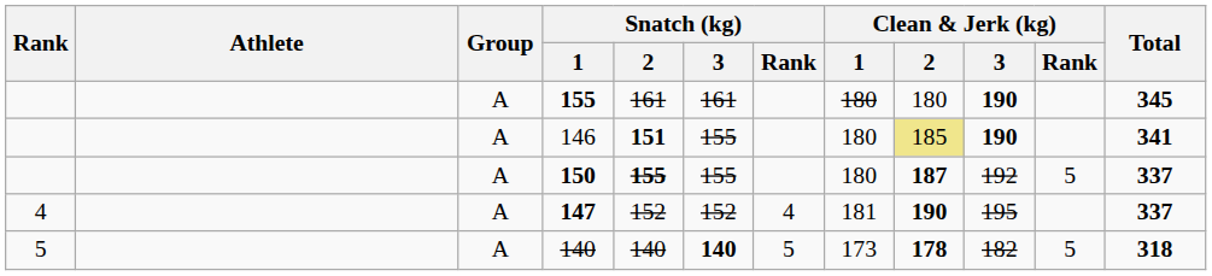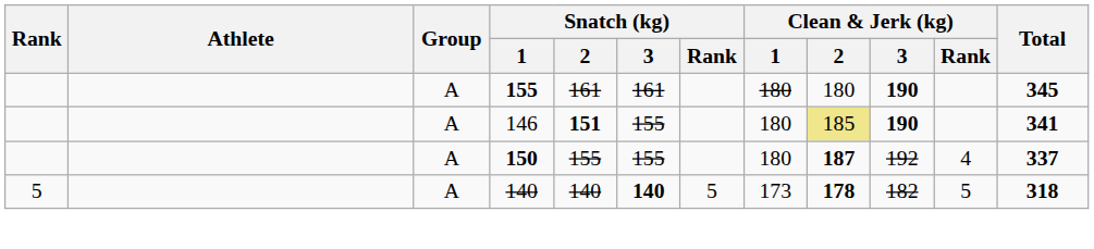150 | Snatch (kg) / 2: bold -> normal
150 | Clean & Jerk (kg) / Rank: 5 -> 4
- row: 4 | A | 147 | 152 | 152 | 4 | 181 | 190 | 195 | 337
